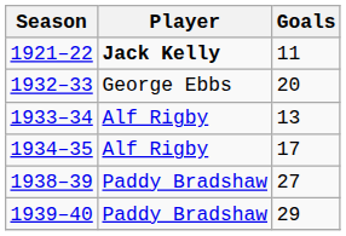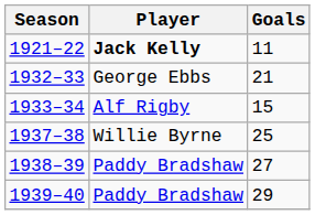1932–33 | Goals: 20 -> 21
1933–34 | Goals: 13 -> 15
- row: 1934–35 | Alf Rigby | 17
+ row: 1937–38 | Willie Byrne | 25
